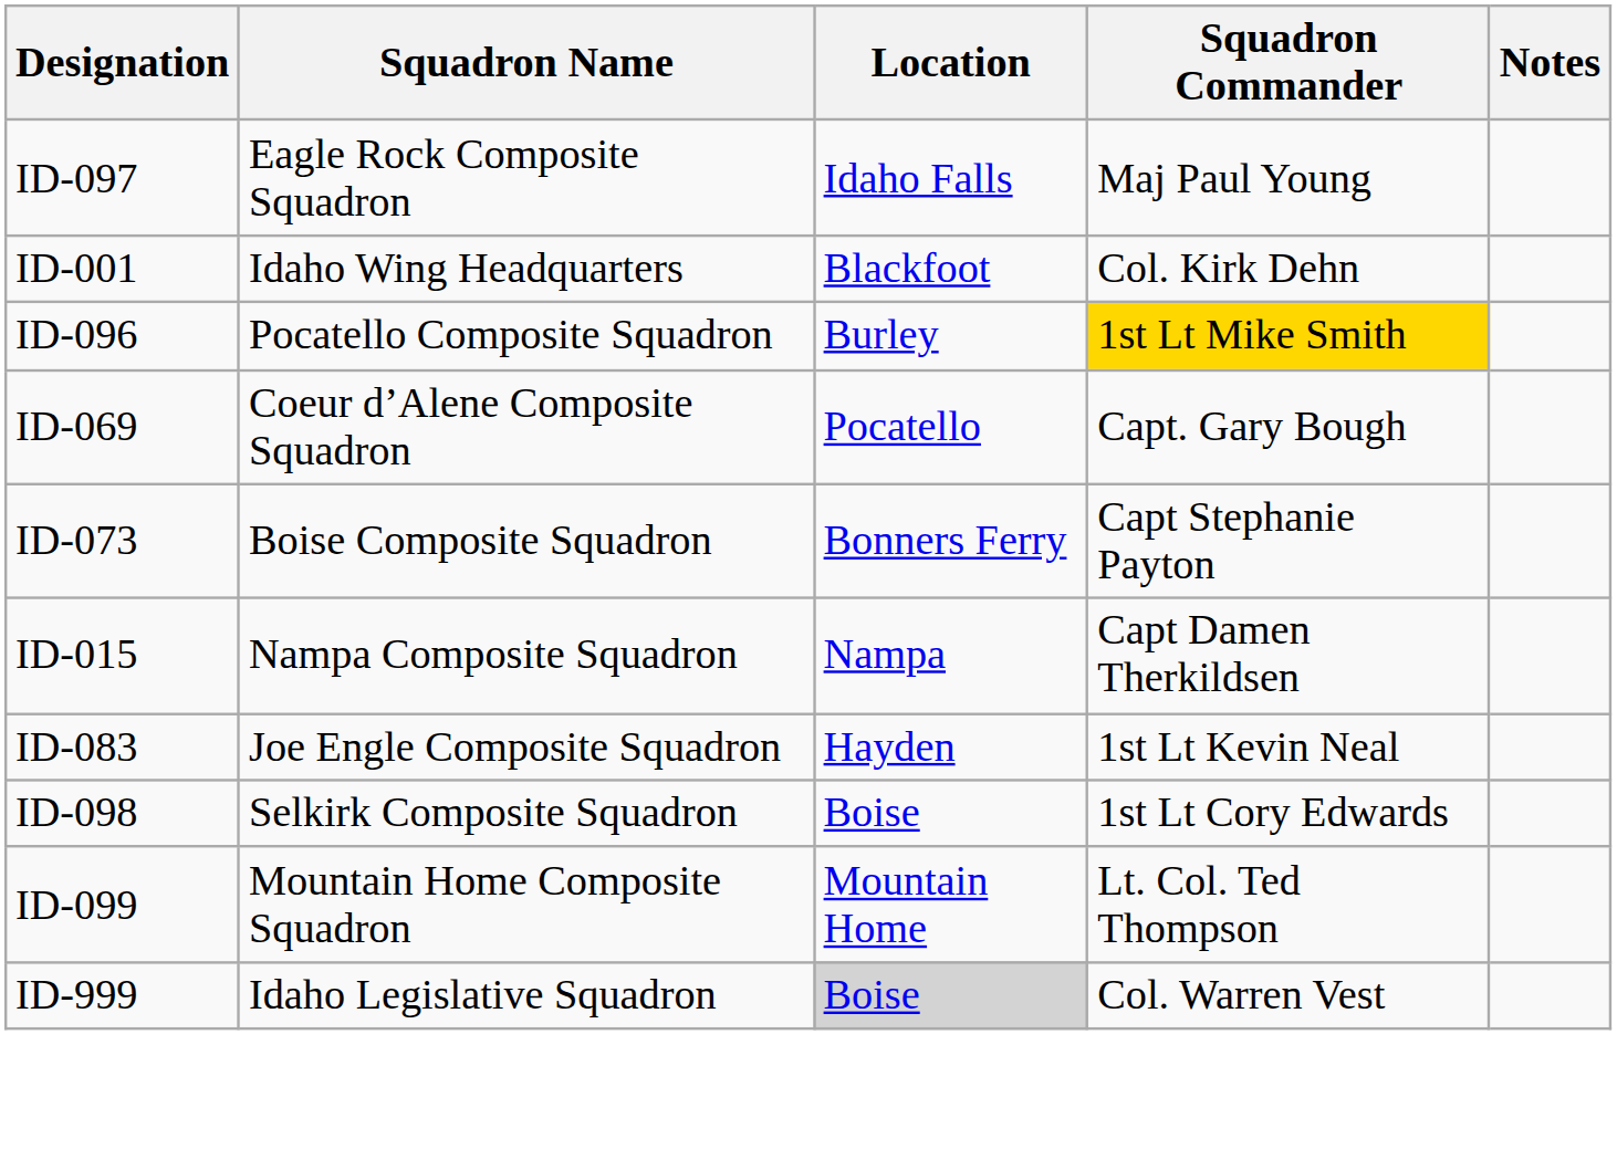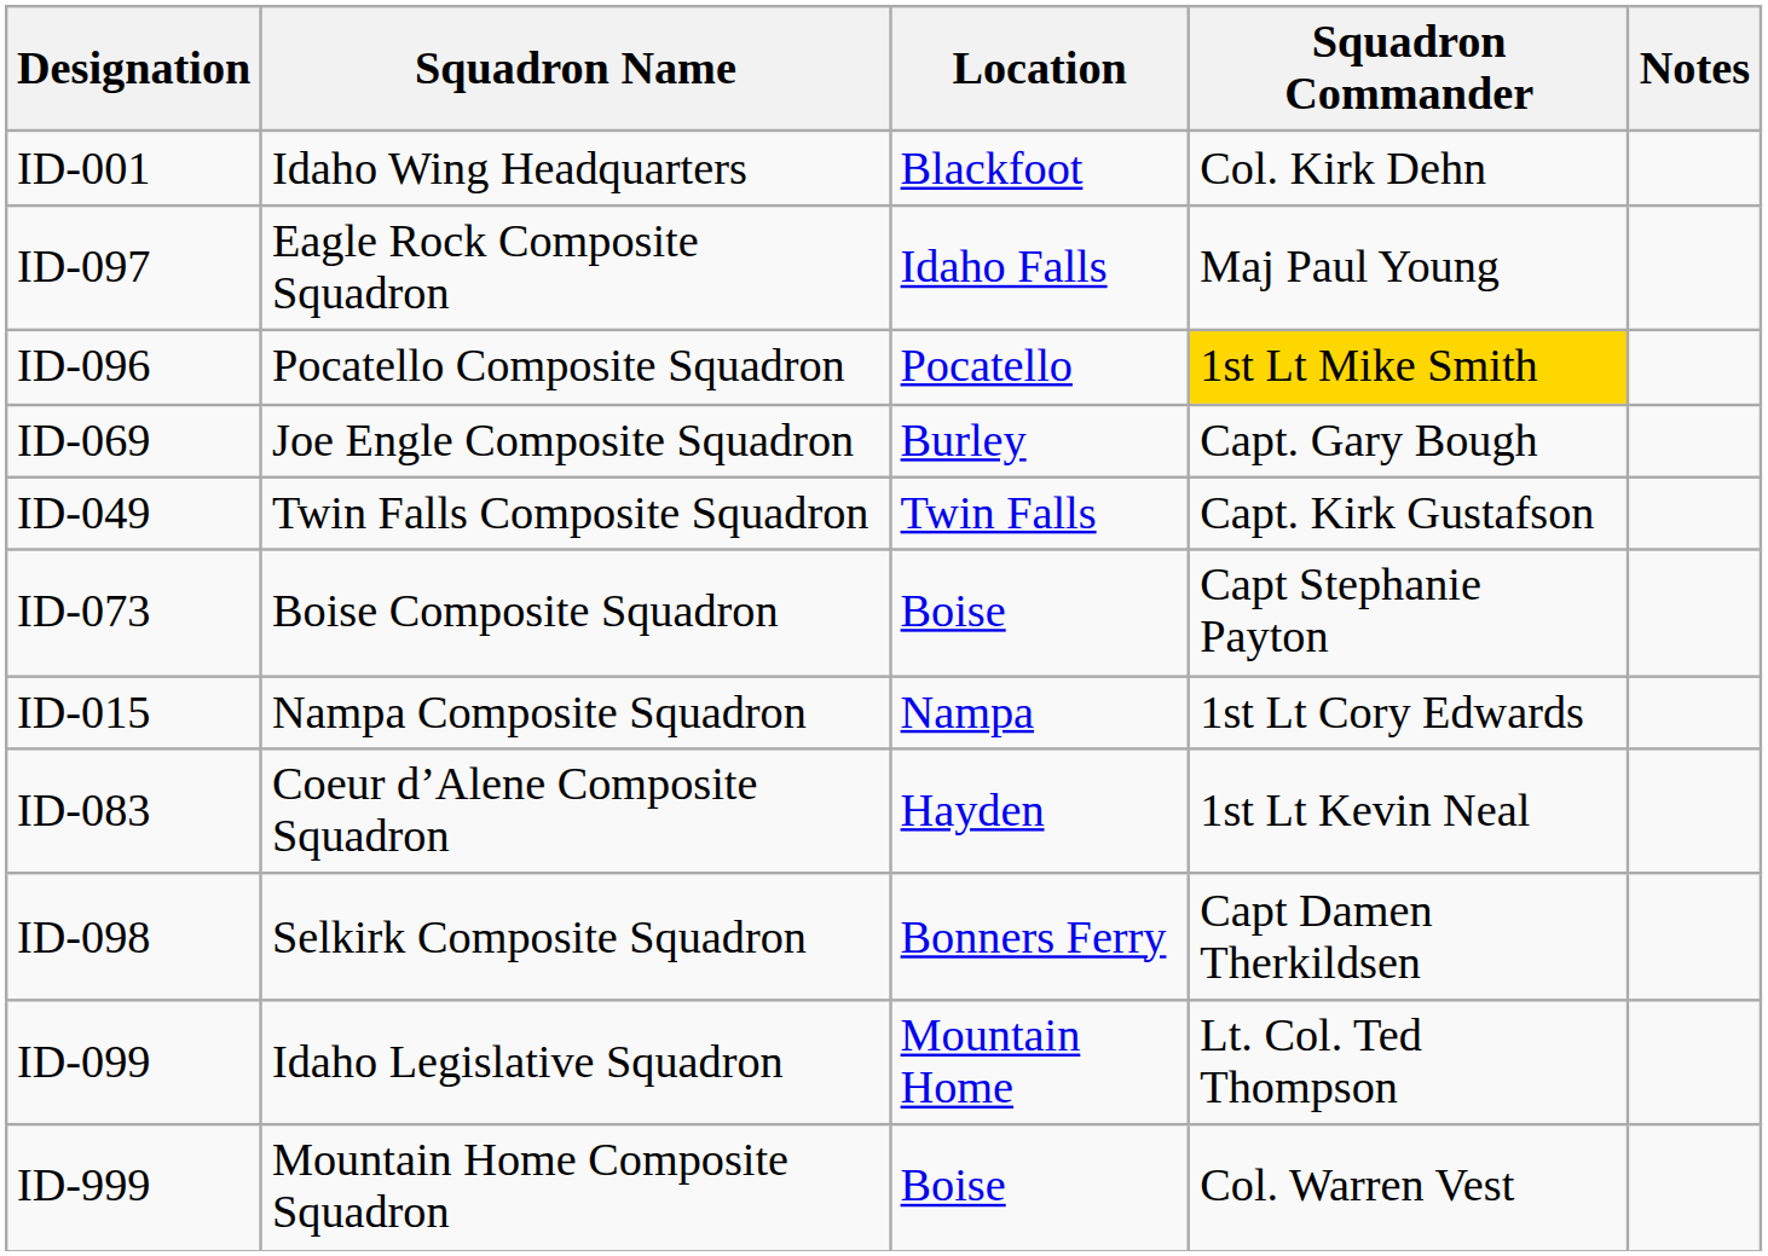rows swapped: ID-001 <-> ID-097
ID-096 | Location: Burley -> Pocatello
ID-069 | Squadron Name: Coeur d’Alene Composite Squadron -> Joe Engle Composite Squadron
ID-069 | Location: Pocatello -> Burley
+ row: ID-049 | Twin Falls Composite Squadron | Twin Falls | Capt. Kirk Gustafson
ID-073 | Location: Bonners Ferry -> Boise
ID-015 | Squadron Commander: Capt Damen Therkildsen -> 1st Lt Cory Edwards
ID-083 | Squadron Name: Joe Engle Composite Squadron -> Coeur d’Alene Composite Squadron
ID-098 | Location: Boise -> Bonners Ferry
ID-098 | Squadron Commander: 1st Lt Cory Edwards -> Capt Damen Therkildsen
ID-099 | Squadron Name: Mountain Home Composite Squadron -> Idaho Legislative Squadron
ID-999 | Squadron Name: Idaho Legislative Squadron -> Mountain Home Composite Squadron
ID-999 | Location: lightgrey background -> no background
